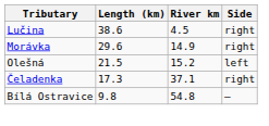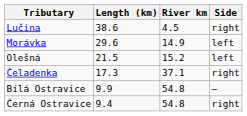Morávka | Side: right -> left
Bílá Ostravice | Length (km): 9.8 -> 9.9
+ row: Černá Ostravice | 9.4 | 54.8 | right
